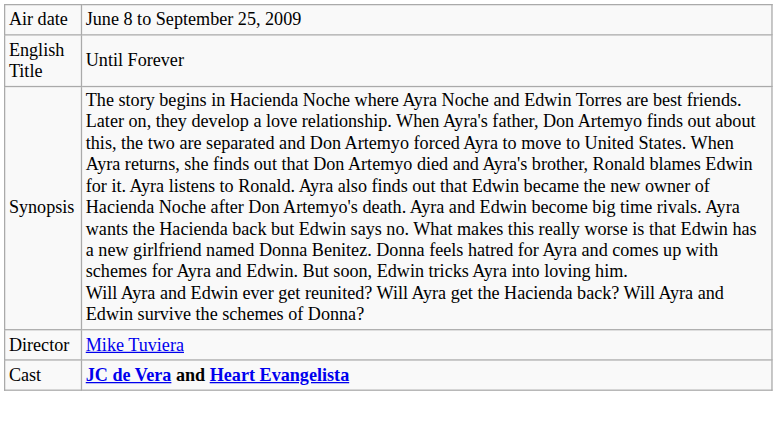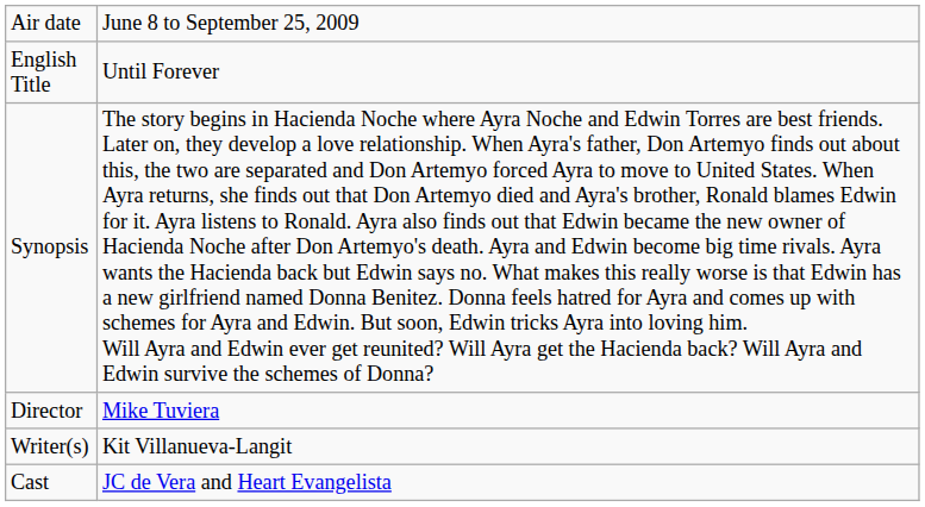+ row: Writer(s) | Kit Villanueva-Langit
Cast | column 2: bold -> normal
